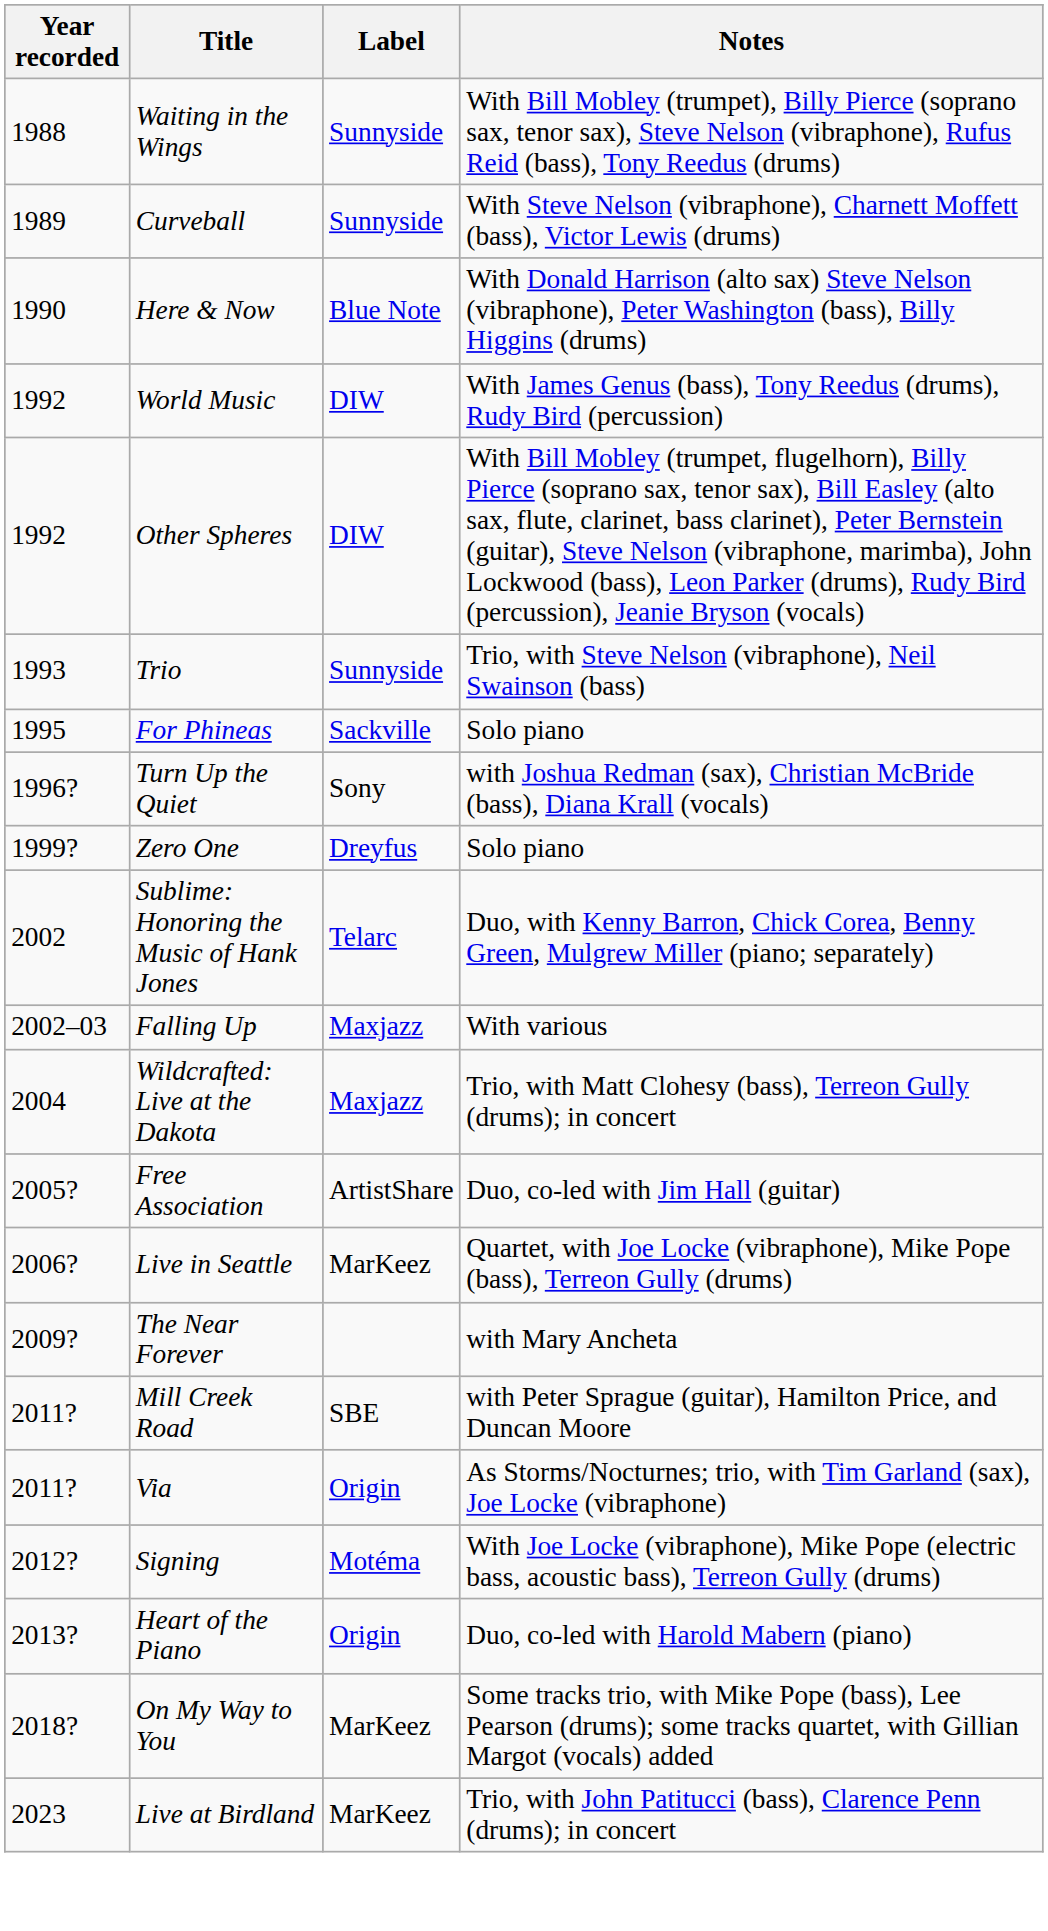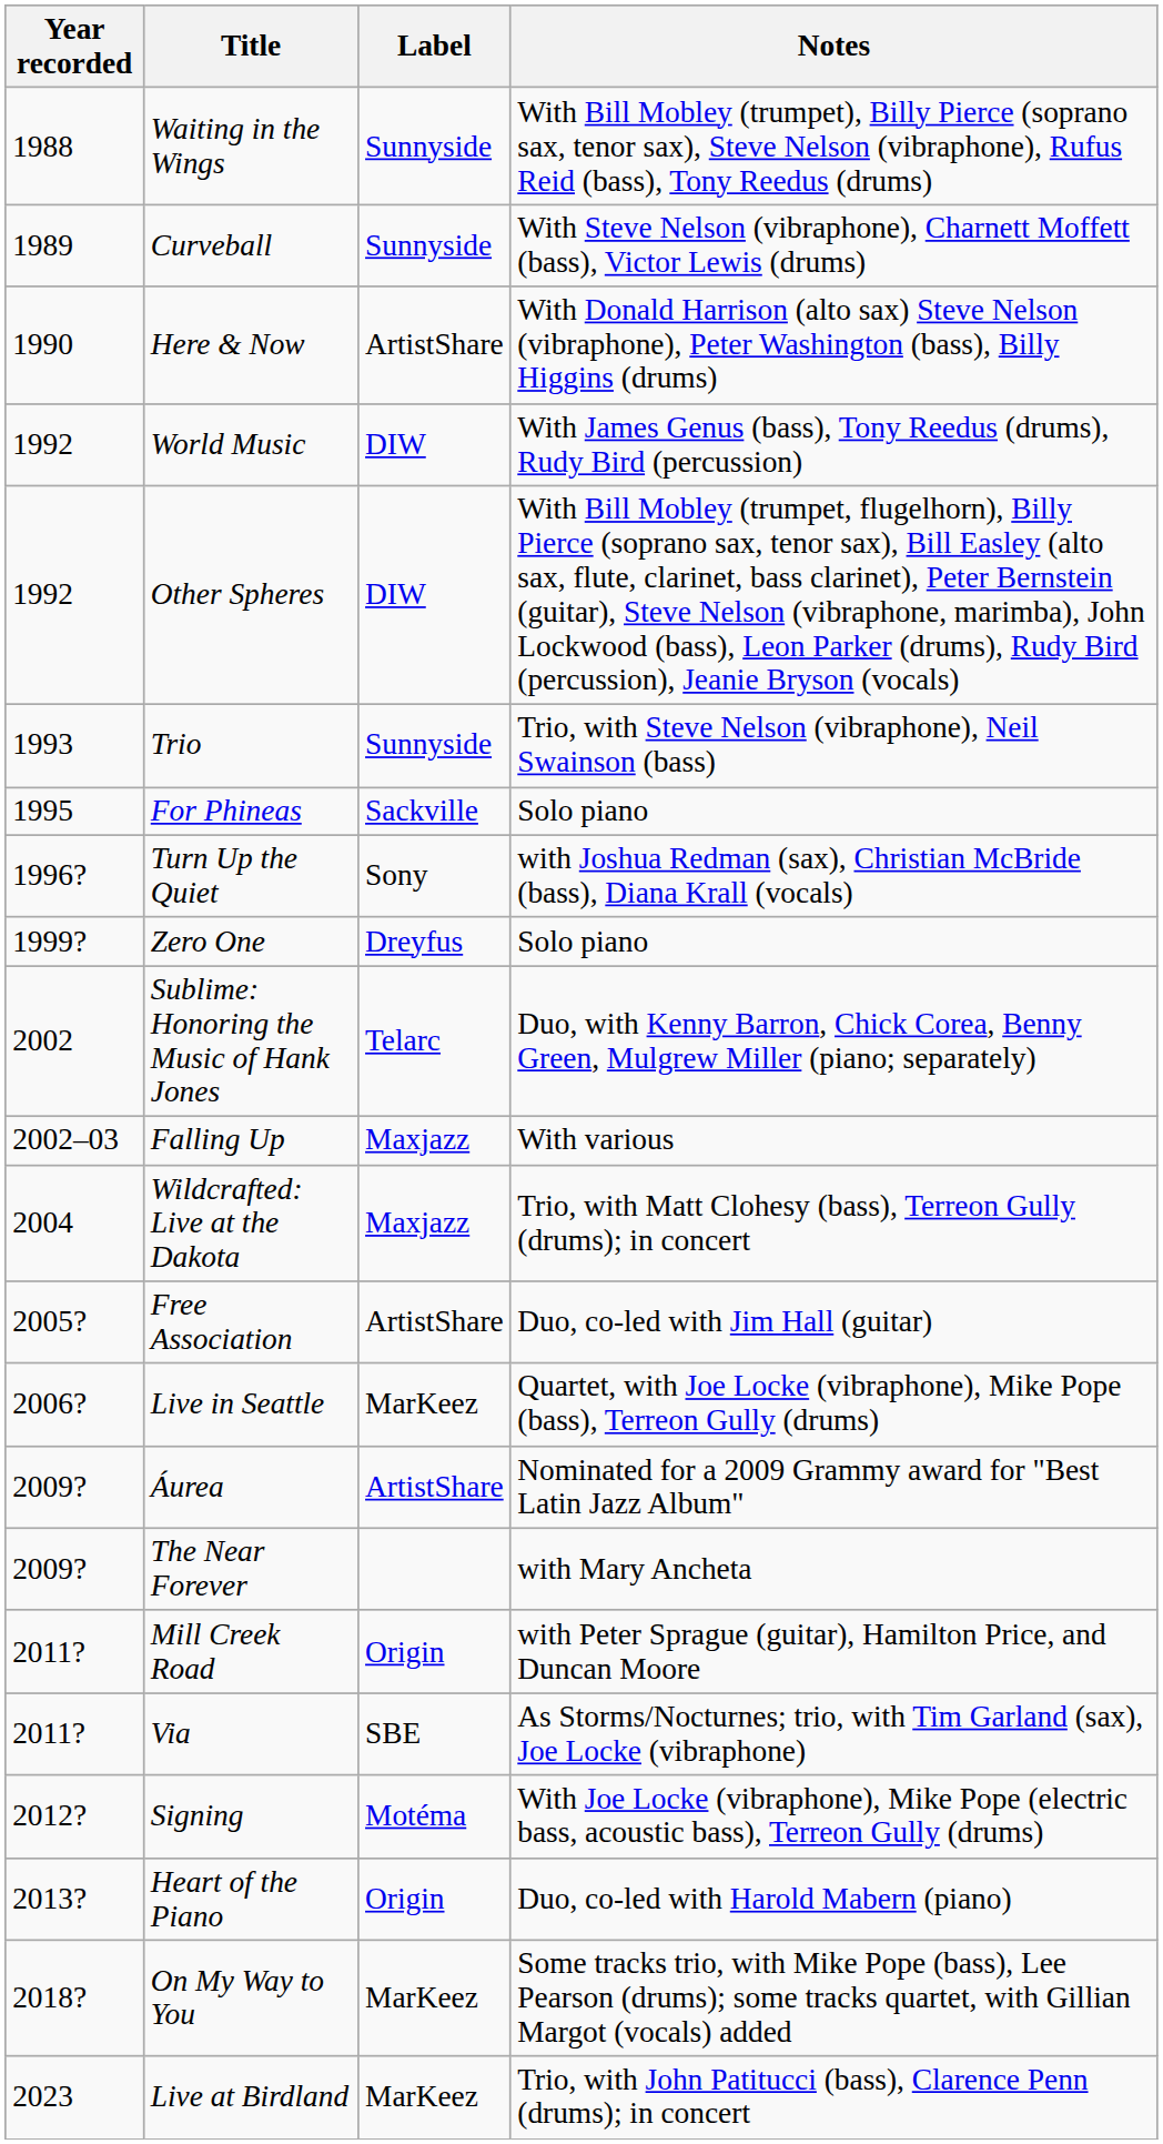Here & Now | Label: Blue Note -> ArtistShare
+ row: 2009? | Áurea | ArtistShare | Nominated for a 2009 Grammy award for "Best Latin Jazz Album"
Mill Creek Road | Label: SBE -> Origin
Via | Label: Origin -> SBE
